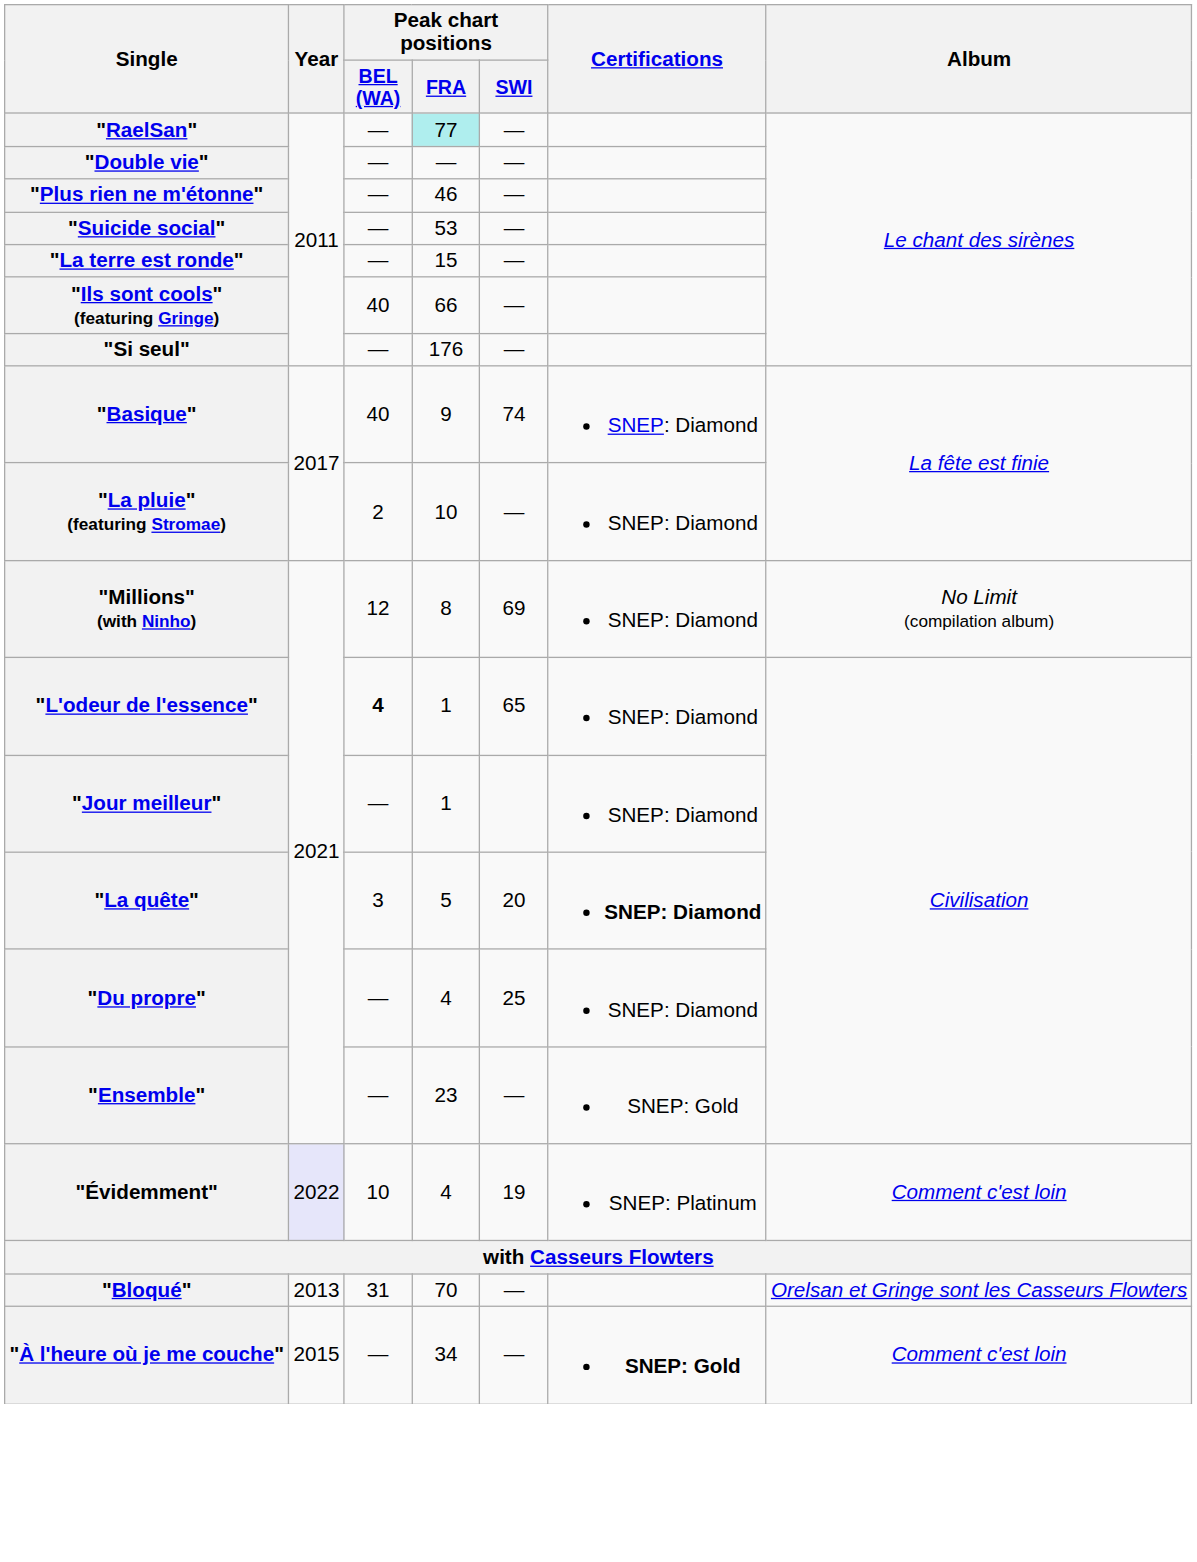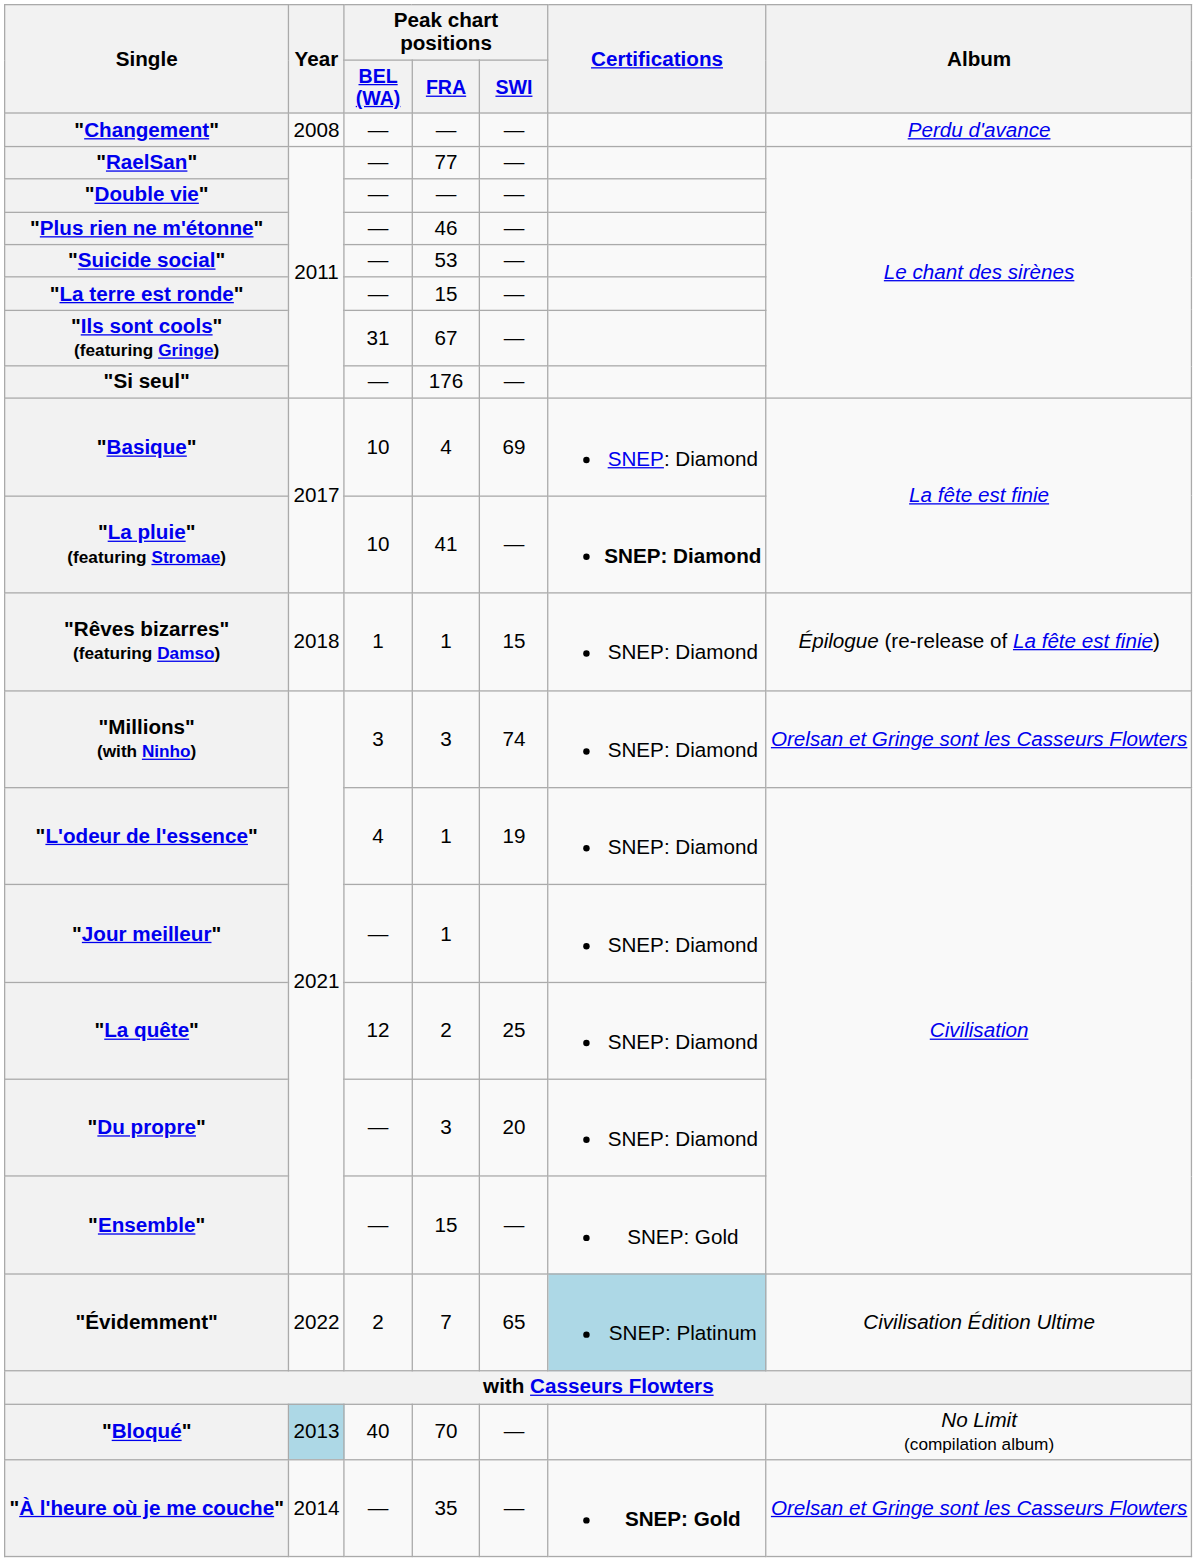+ row: "Changement" | 2008 | — | — | — | Perdu d'avance
"RaelSan" | Peak chart positions / FRA: paleturquoise background -> no background
"Ils sont cools" (featuring Gringe) | Peak chart positions / BEL (WA): 40 -> 31
"Ils sont cools" (featuring Gringe) | Peak chart positions / FRA: 66 -> 67
"Basique" | Peak chart positions / BEL (WA): 40 -> 10
"Basique" | Peak chart positions / FRA: 9 -> 4
"Basique" | Peak chart positions / SWI: 74 -> 69
"La pluie" (featuring Stromae) | Peak chart positions / BEL (WA): 2 -> 10
"La pluie" (featuring Stromae) | Peak chart positions / FRA: 10 -> 41
"La pluie" (featuring Stromae) | Certifications: normal -> bold
+ row: "Rêves bizarres" (featuring Damso) | 2018 | 1 | 1 | 15 | SNEP: Diamond | Épilogue (re-release of La fête est finie)
"Millions" (with Ninho) | Peak chart positions / BEL (WA): 12 -> 3
"Millions" (with Ninho) | Peak chart positions / FRA: 8 -> 3
"Millions" (with Ninho) | Peak chart positions / SWI: 69 -> 74
"Millions" (with Ninho) | Album: No Limit (compilation album) -> Orelsan et Gringe sont les Casseurs Flowters
"L'odeur de l'essence" | Peak chart positions / BEL (WA): bold -> normal
"L'odeur de l'essence" | Peak chart positions / SWI: 65 -> 19
"La quête" | Peak chart positions / BEL (WA): 3 -> 12
"La quête" | Peak chart positions / FRA: 5 -> 2
"La quête" | Peak chart positions / SWI: 20 -> 25
"La quête" | Certifications: bold -> normal
"Du propre" | Peak chart positions / FRA: 4 -> 3
"Du propre" | Peak chart positions / SWI: 25 -> 20
"Ensemble" | Peak chart positions / FRA: 23 -> 15
"Évidemment" | Year: lavender background -> no background
"Évidemment" | Peak chart positions / BEL (WA): 10 -> 2
"Évidemment" | Peak chart positions / FRA: 4 -> 7
"Évidemment" | Peak chart positions / SWI: 19 -> 65
"Évidemment" | Certifications: no background -> lightblue background
"Évidemment" | Album: Comment c'est loin -> Civilisation Édition Ultime
"Bloqué" | Year: no background -> lightblue background
"Bloqué" | Peak chart positions / BEL (WA): 31 -> 40
"Bloqué" | Album: Orelsan et Gringe sont les Casseurs Flowters -> No Limit (compilation album)
"À l'heure où je me couche" | Year: 2015 -> 2014
"À l'heure où je me couche" | Peak chart positions / FRA: 34 -> 35
"À l'heure où je me couche" | Album: Comment c'est loin -> Orelsan et Gringe sont les Casseurs Flowters
